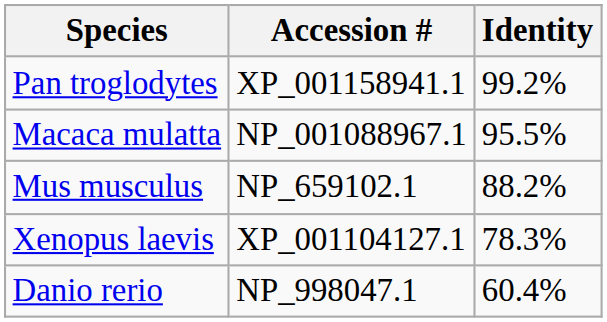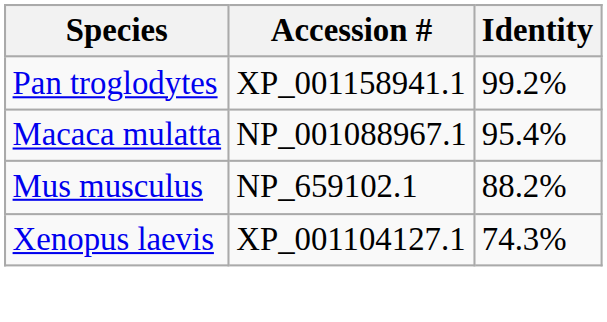Macaca mulatta | Identity: 95.5% -> 95.4%
Xenopus laevis | Identity: 78.3% -> 74.3%
- row: Danio rerio | NP_998047.1 | 60.4%
